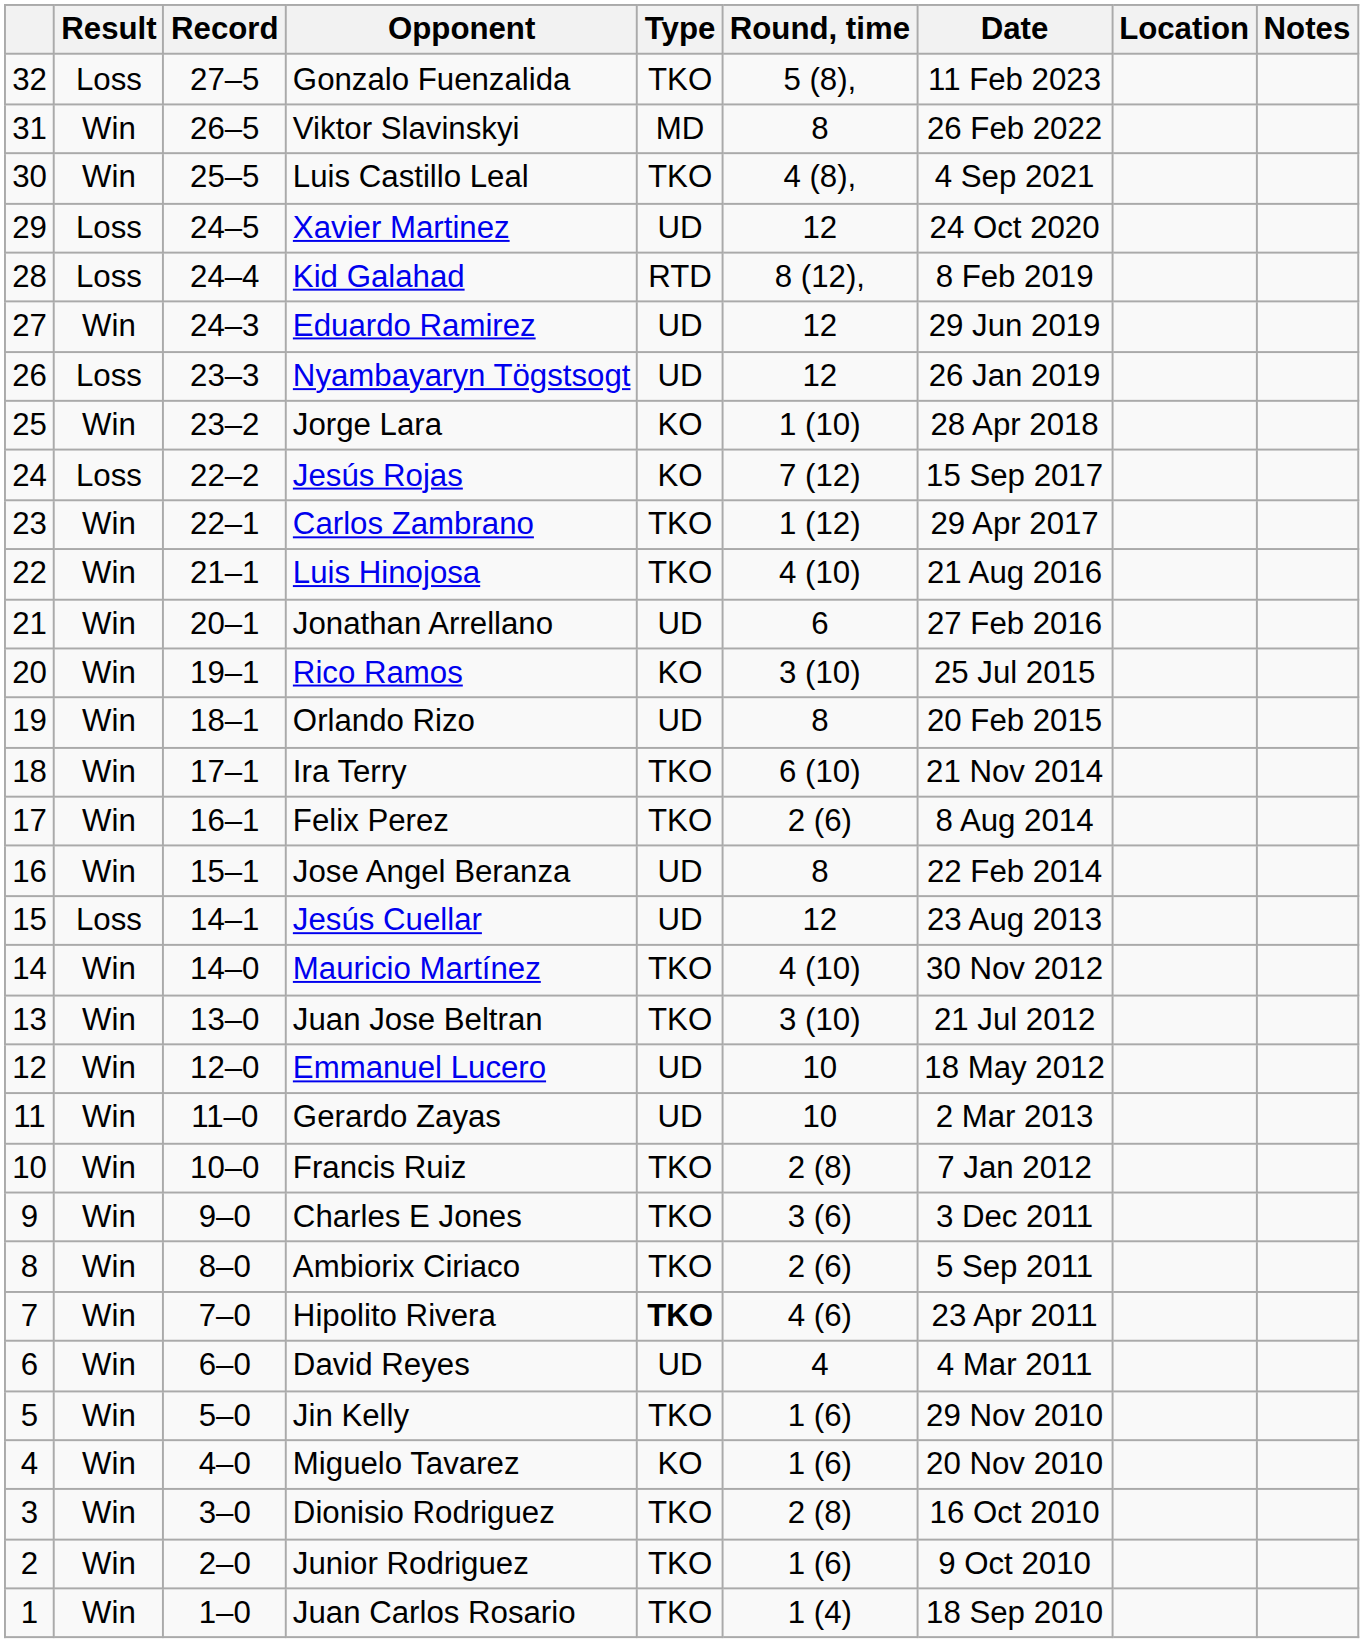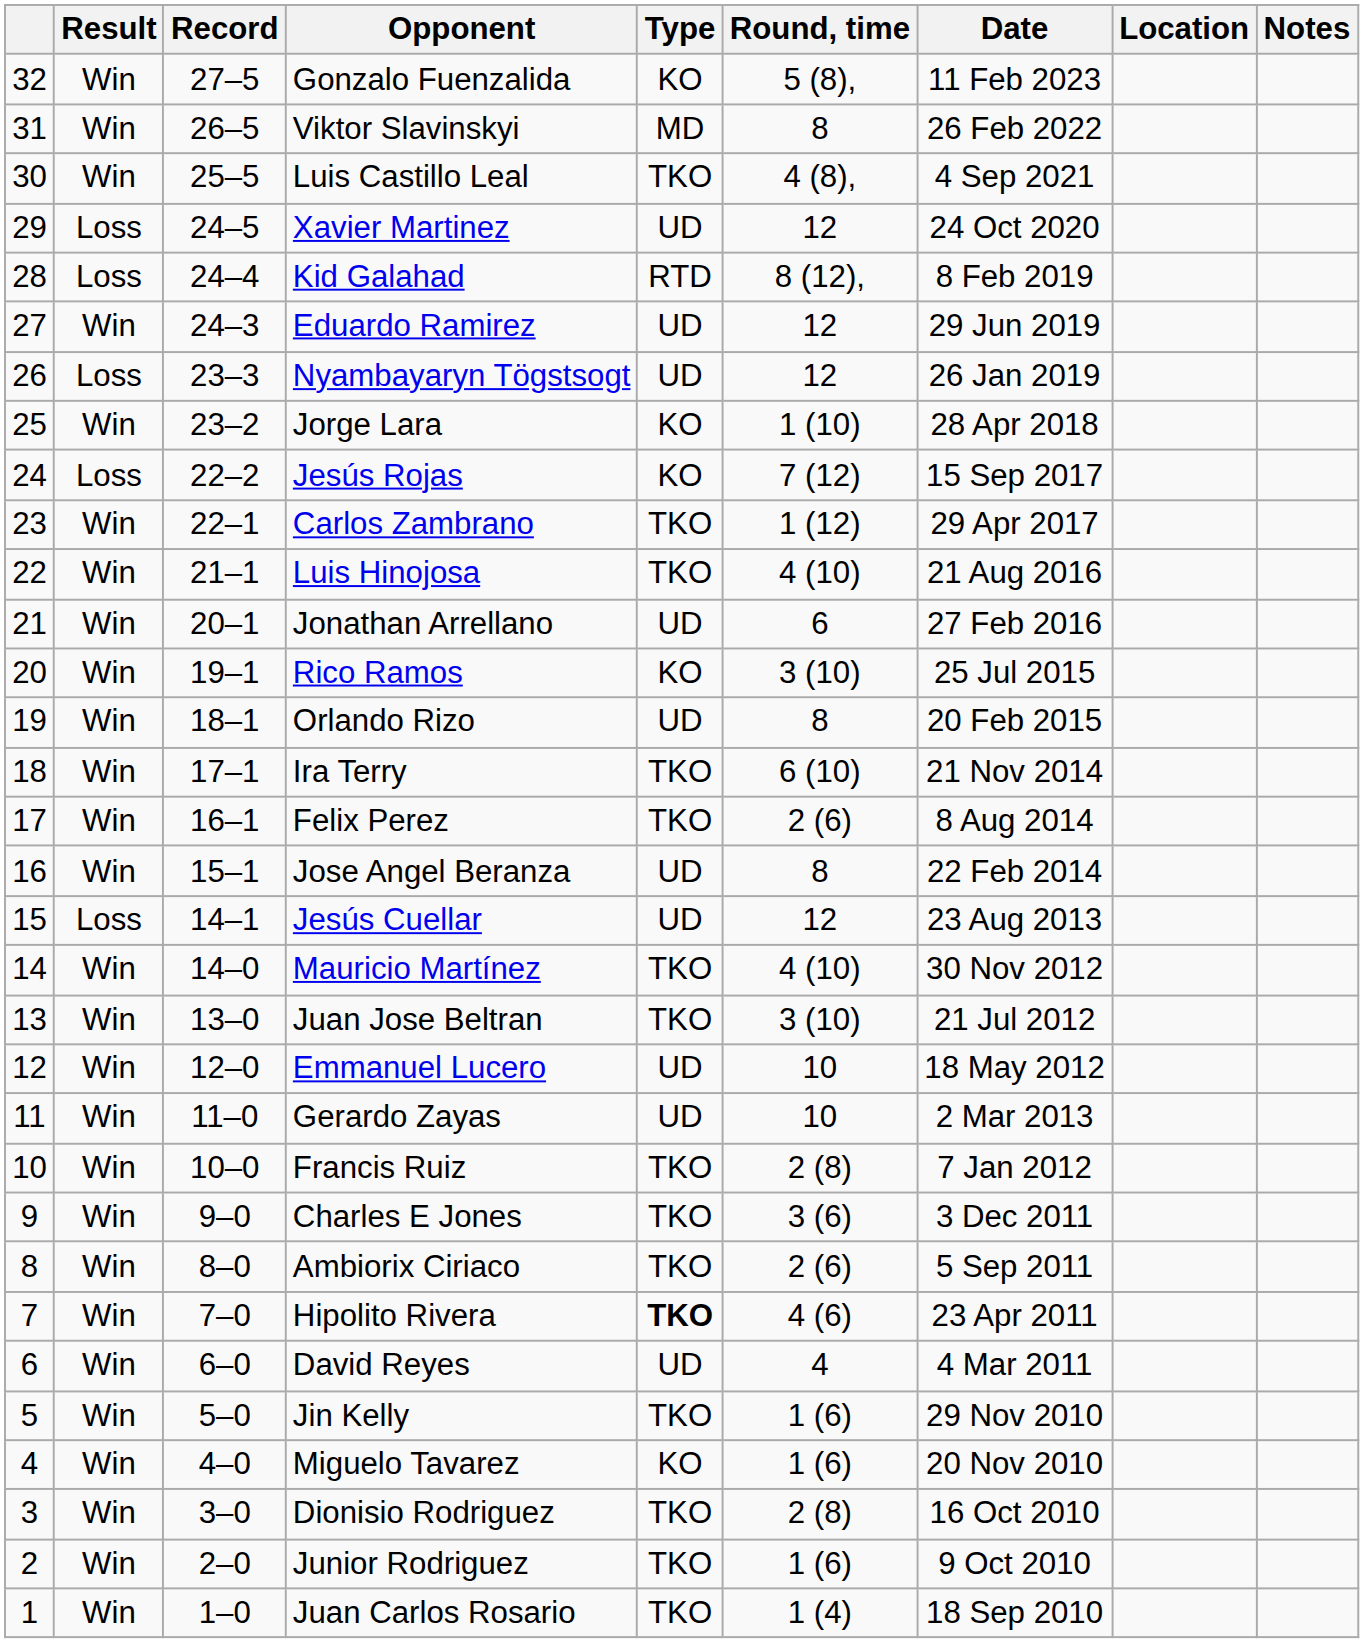Gonzalo Fuenzalida | Result: Loss -> Win
Gonzalo Fuenzalida | Type: TKO -> KO
